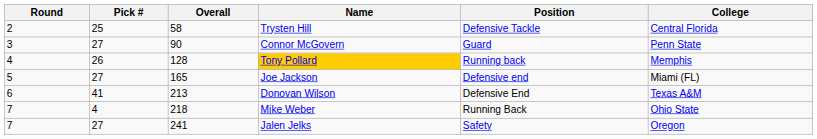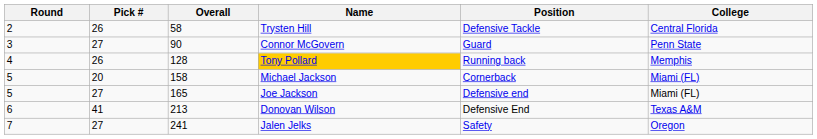Trysten Hill | Pick #: 25 -> 26
+ row: 5 | 20 | 158 | Michael Jackson | Cornerback | Miami (FL)
- row: 7 | 4 | 218 | Mike Weber | Running Back | Ohio State
